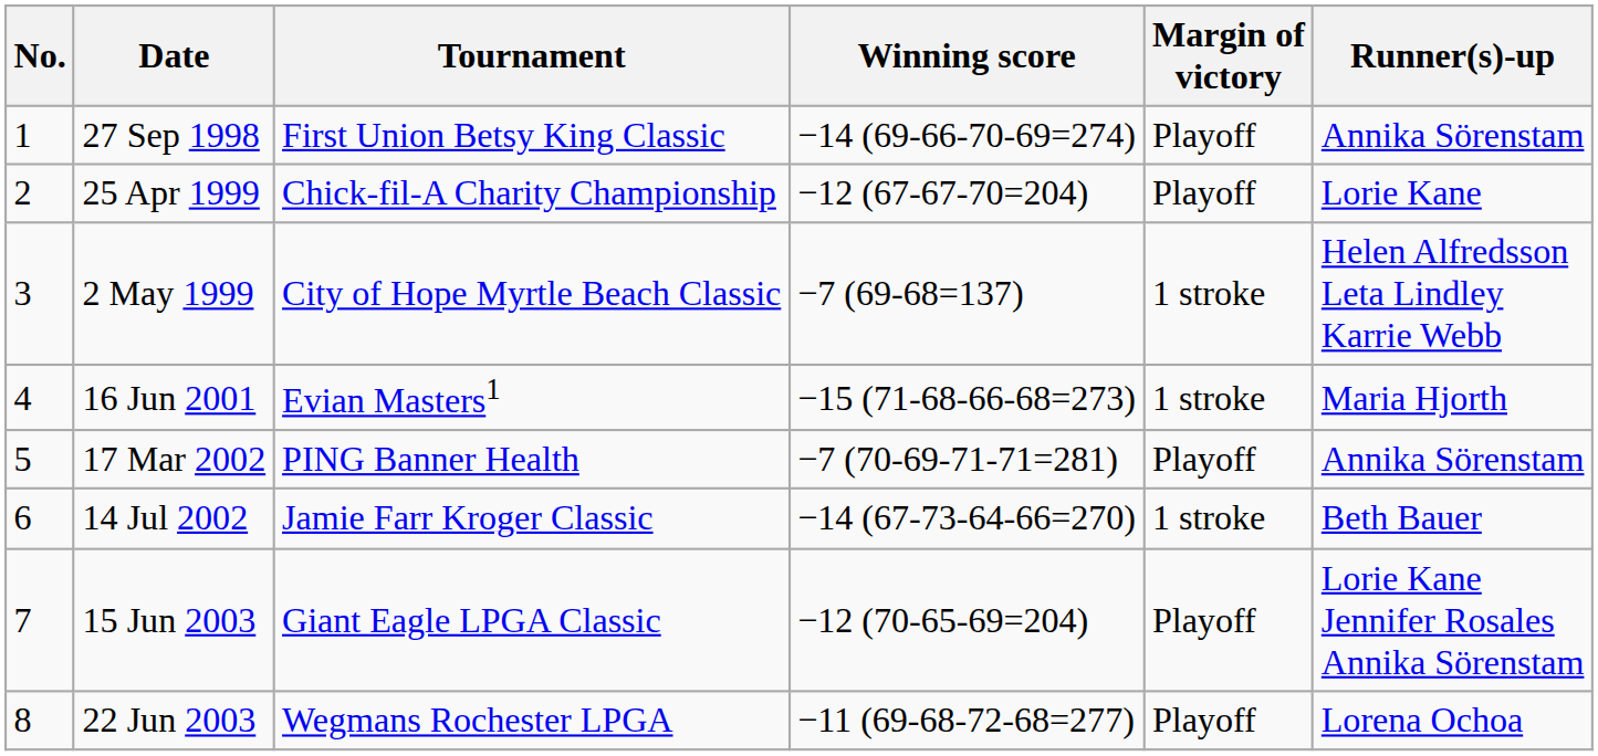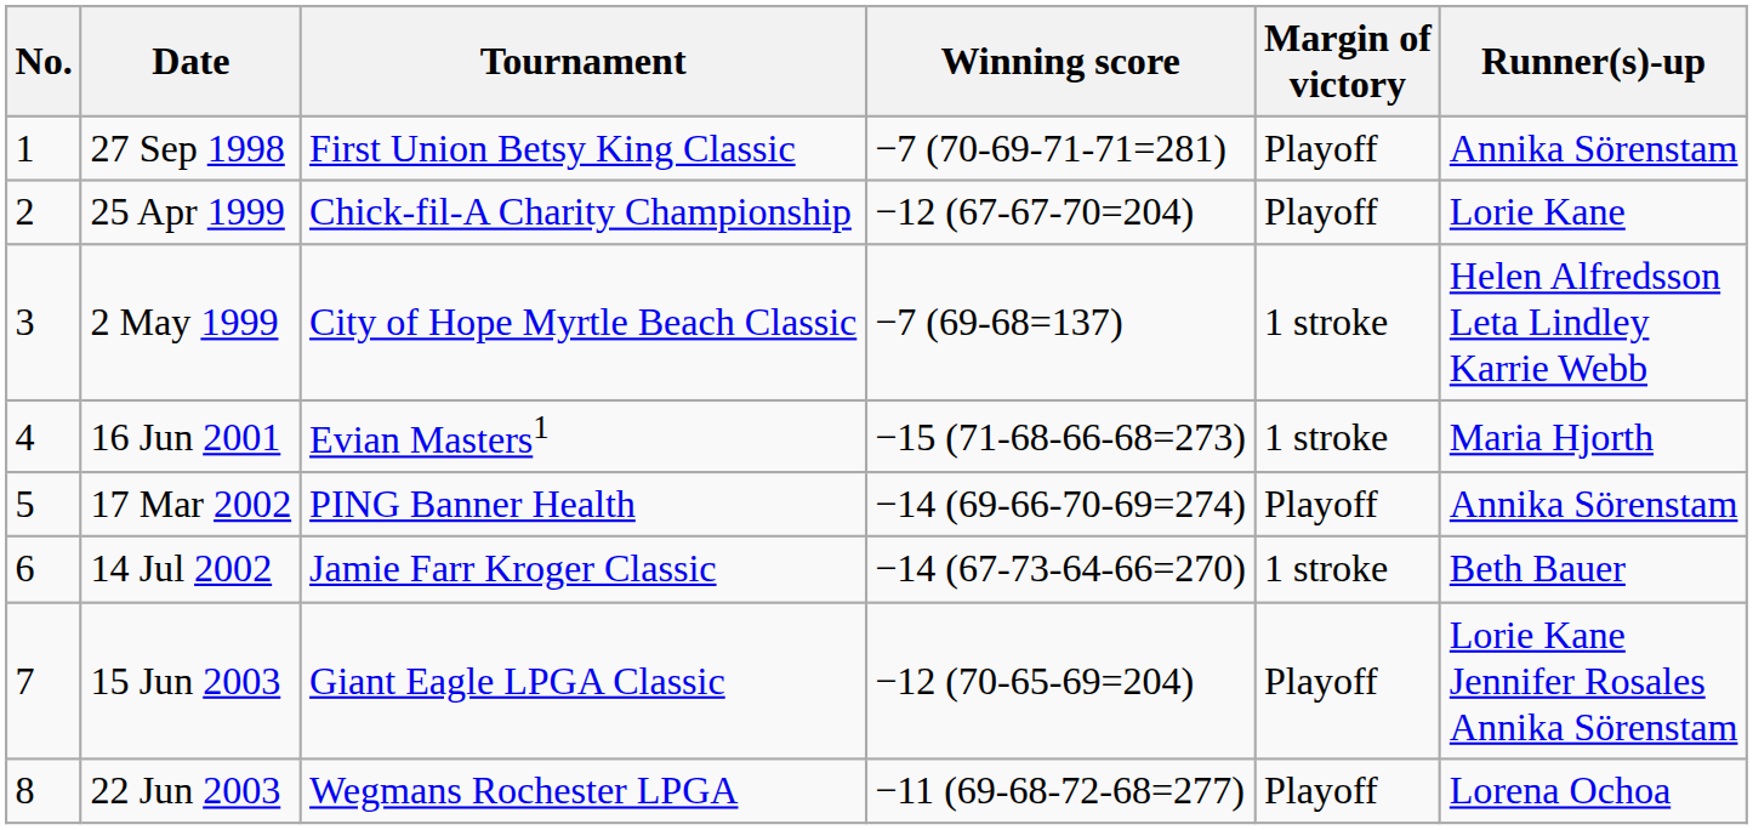27 Sep 1998 | Winning score: −14 (69-66-70-69=274) -> −7 (70-69-71-71=281)
17 Mar 2002 | Winning score: −7 (70-69-71-71=281) -> −14 (69-66-70-69=274)
